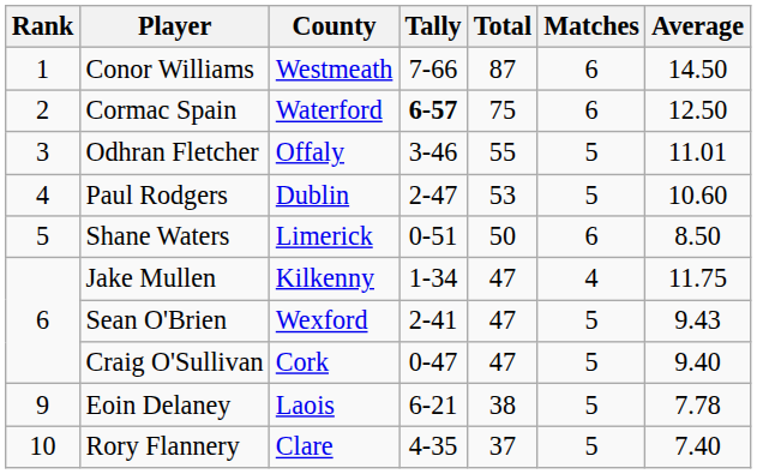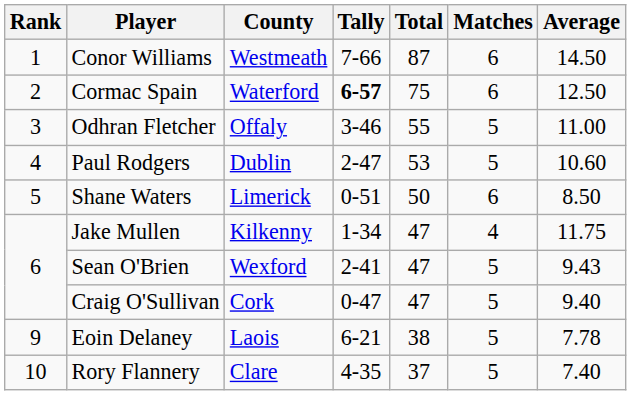Odhran Fletcher | Average: 11.01 -> 11.00
